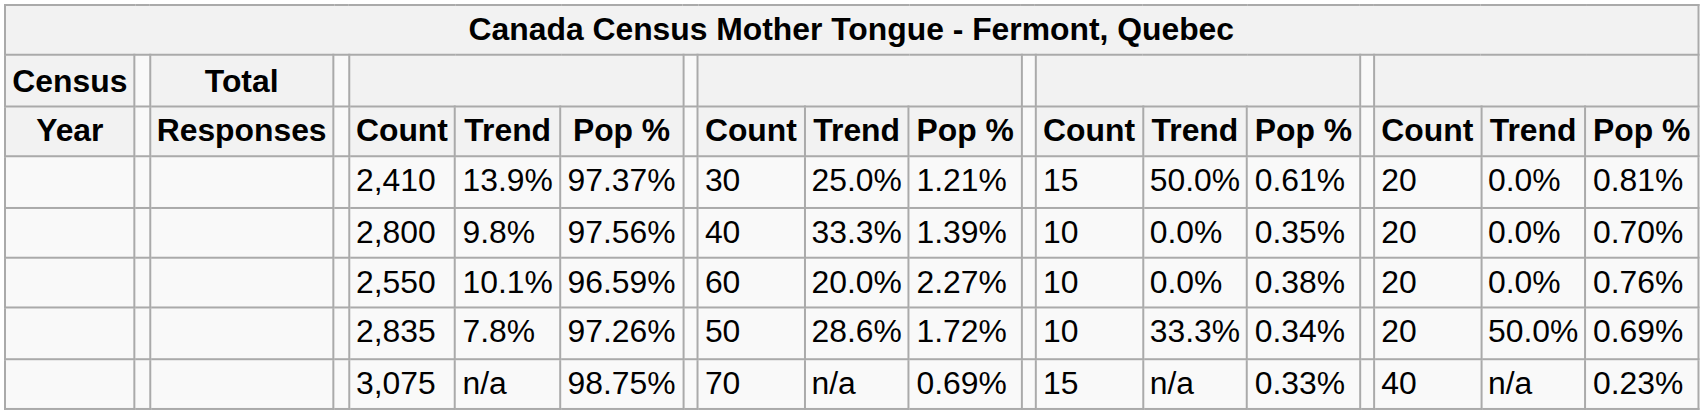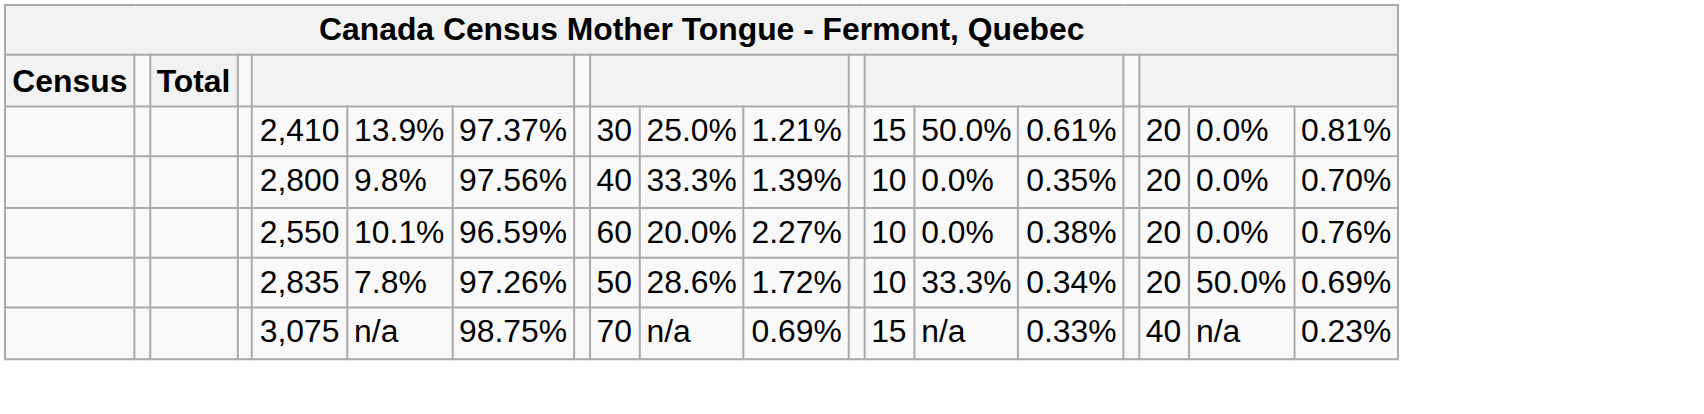- row: Year | Responses | Count | Trend | Pop % | Count | Trend | Pop % | Count | Trend | Pop % | Count | Trend | Pop %
